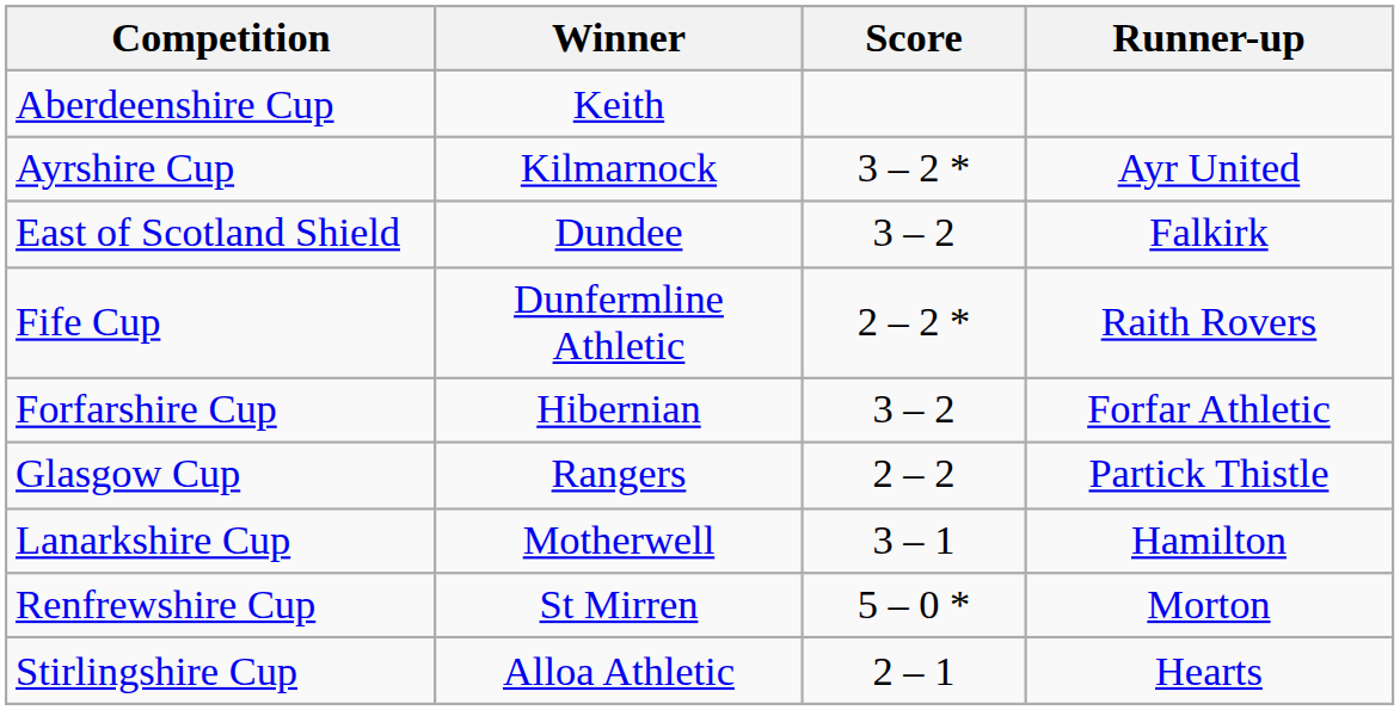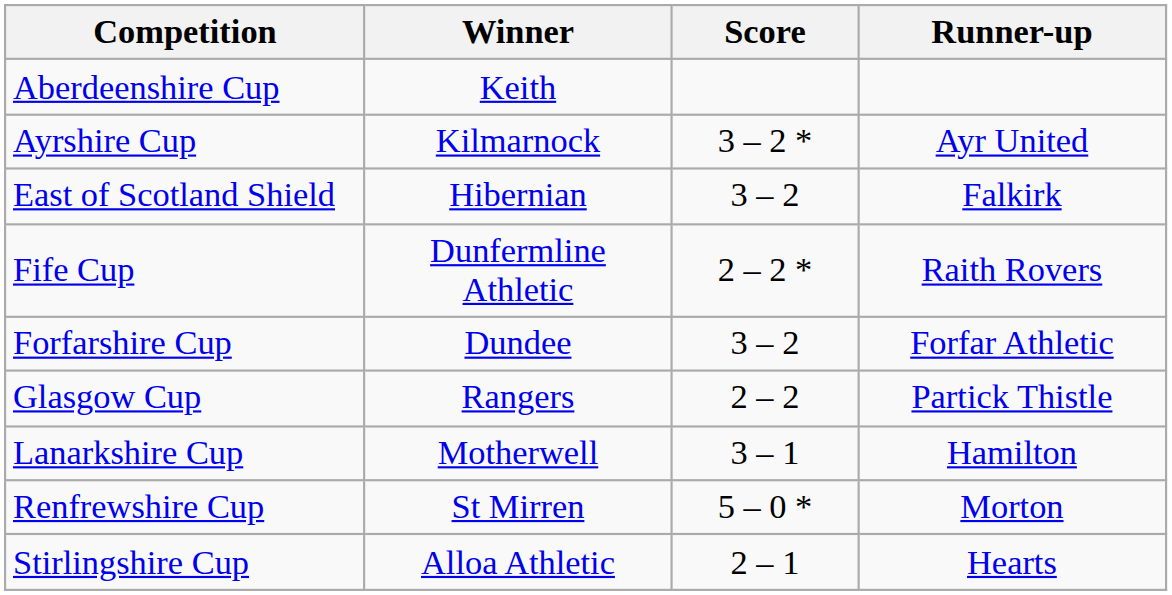East of Scotland Shield | Winner: Dundee -> Hibernian
Forfarshire Cup | Winner: Hibernian -> Dundee
